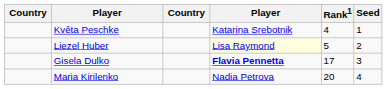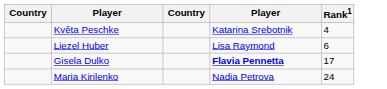- column: Seed | 1 | 2 | 3 | 4
Liezel Huber | column 4: lightyellow background -> no background
Liezel Huber | Rank1: 5 -> 6
Maria Kirilenko | Rank1: 20 -> 24
